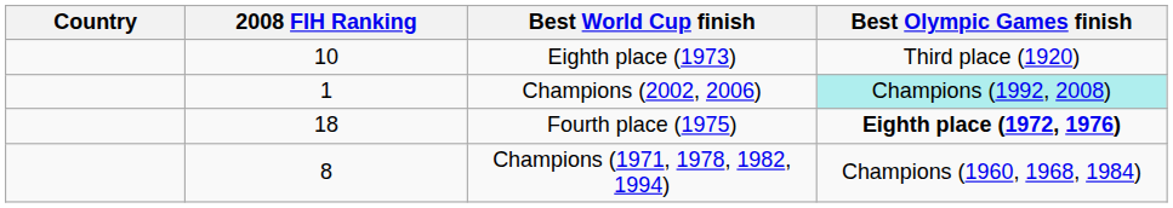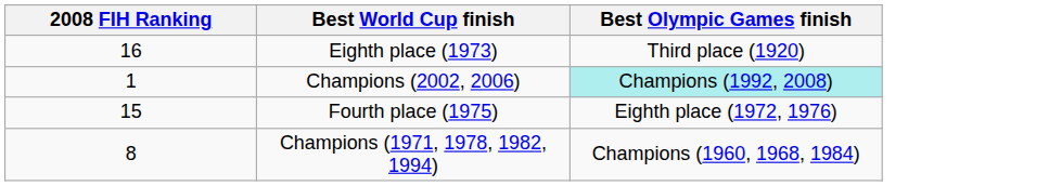- column: Country
Eighth place (1973) | 2008 FIH Ranking: 10 -> 16
Fourth place (1975) | 2008 FIH Ranking: 18 -> 15
Fourth place (1975) | Best Olympic Games finish: bold -> normal
